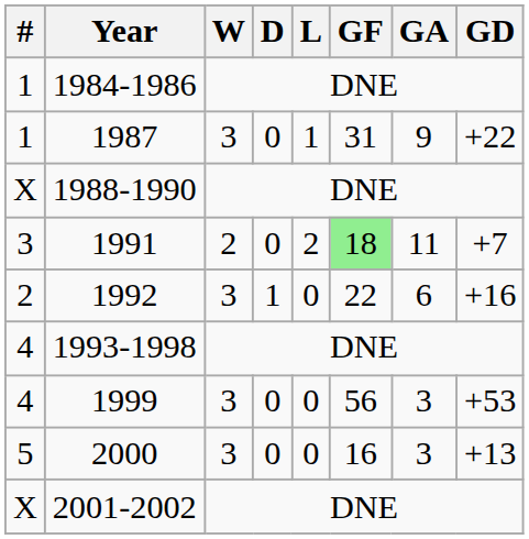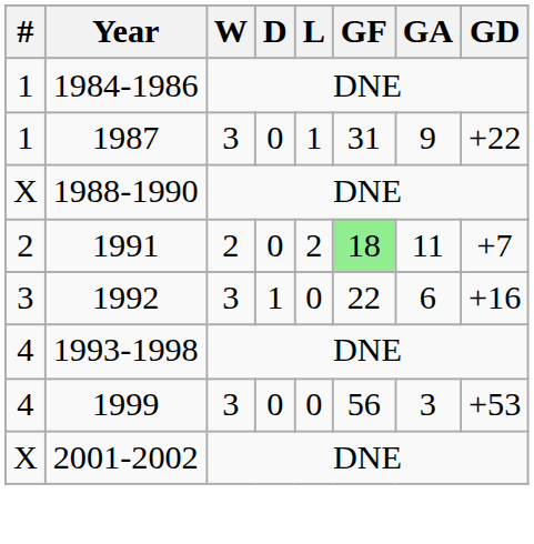1991 | #: 3 -> 2
1992 | #: 2 -> 3
- row: 5 | 2000 | 3 | 0 | 0 | 16 | 3 | +13
